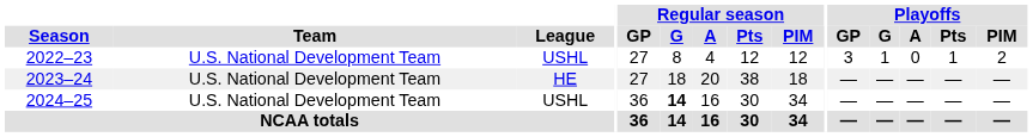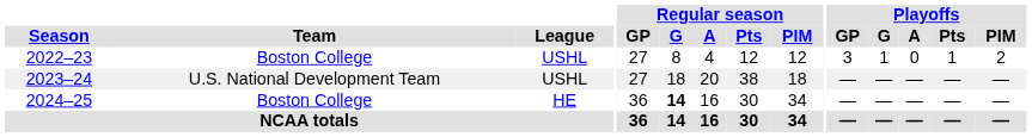2022–23 | Team: U.S. National Development Team -> Boston College
2023–24 | League: HE -> USHL
2024–25 | Team: U.S. National Development Team -> Boston College
2024–25 | League: USHL -> HE
